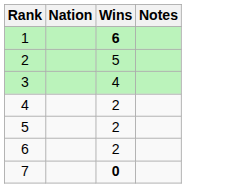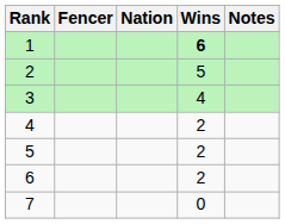+ column: Fencer
7 | Wins: bold -> normal
